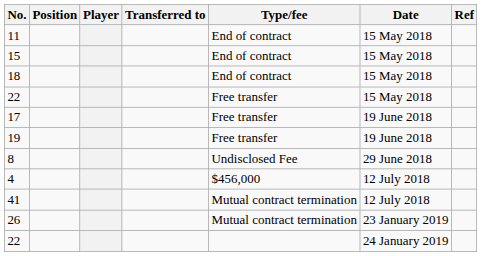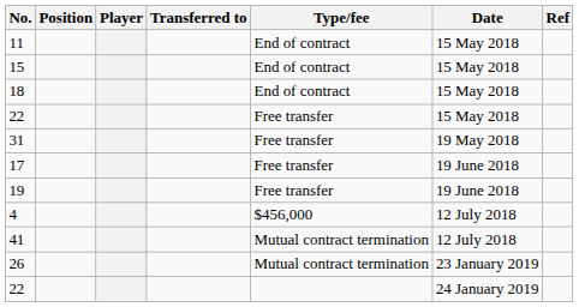+ row: 31 | Free transfer | 19 May 2018
- row: 8 | Undisclosed Fee | 29 June 2018
